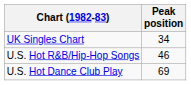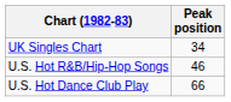U.S. Hot Dance Club Play | Peak position: 69 -> 66
